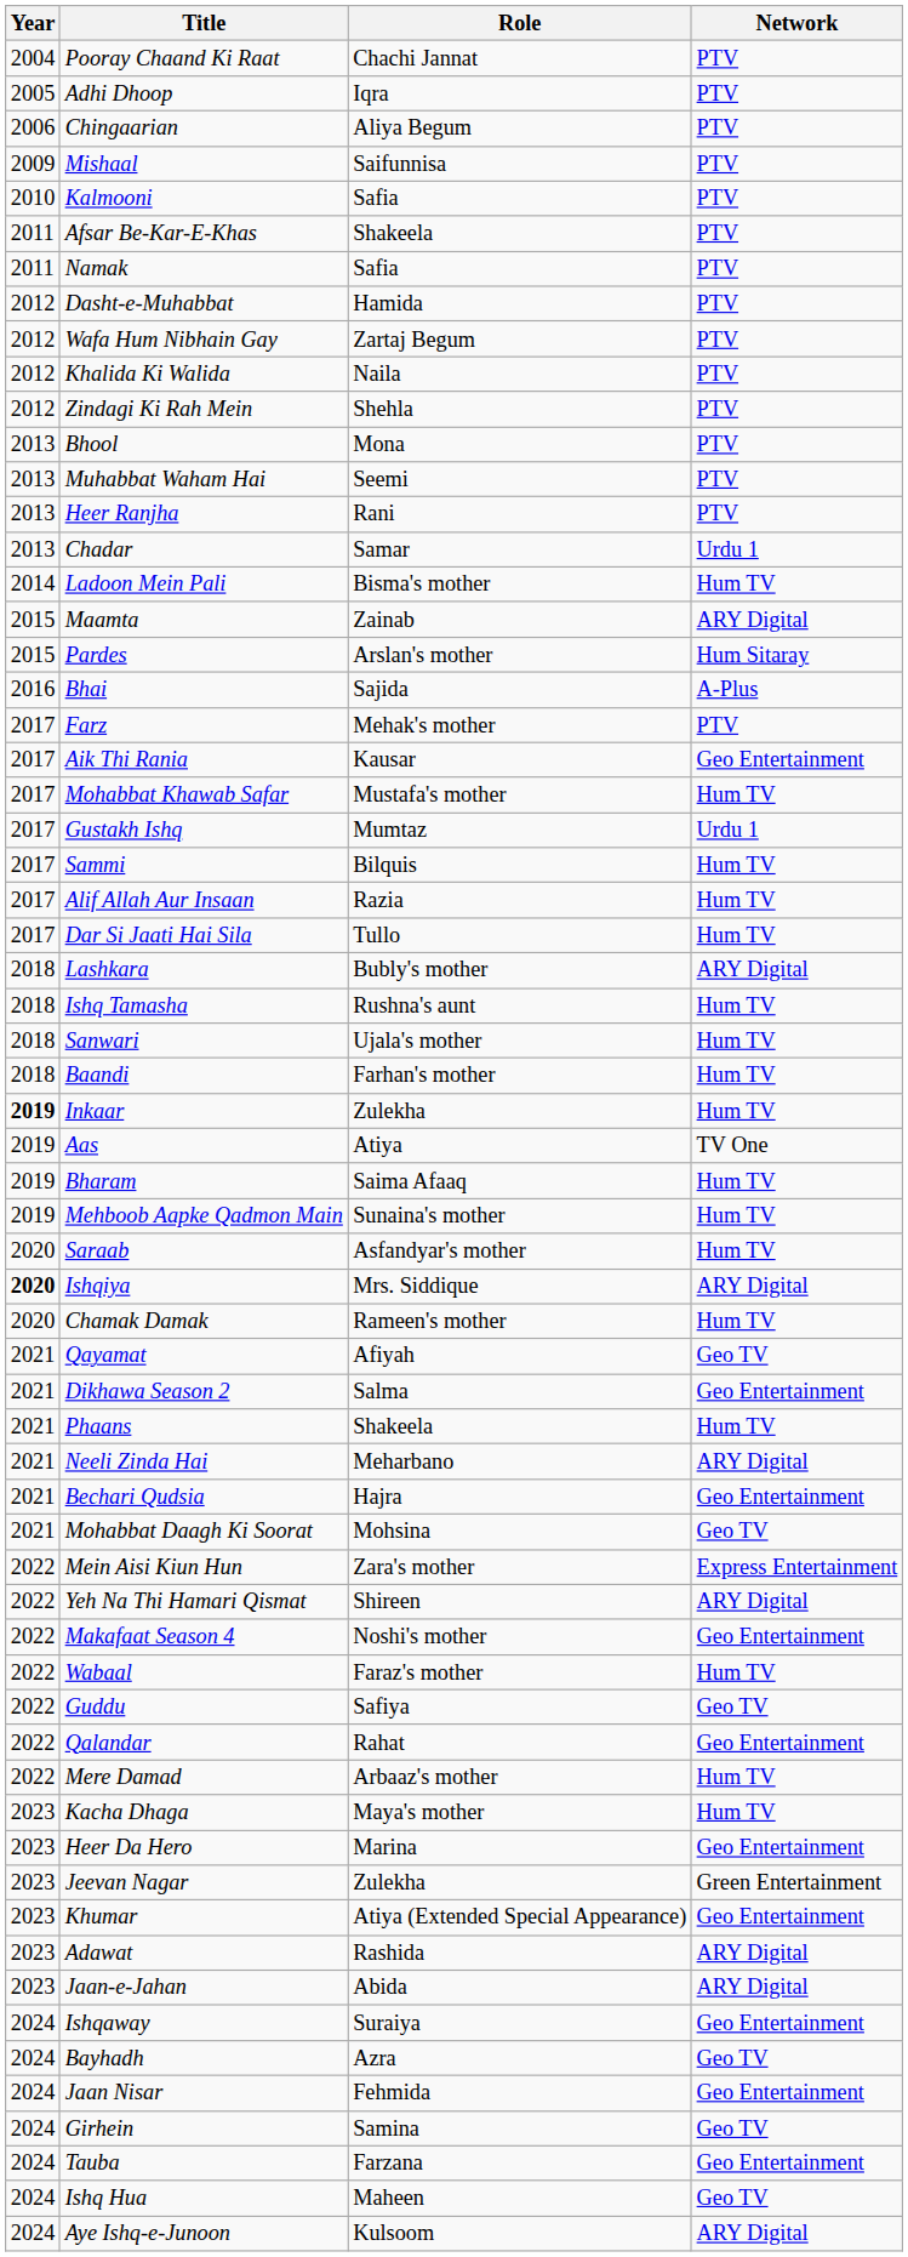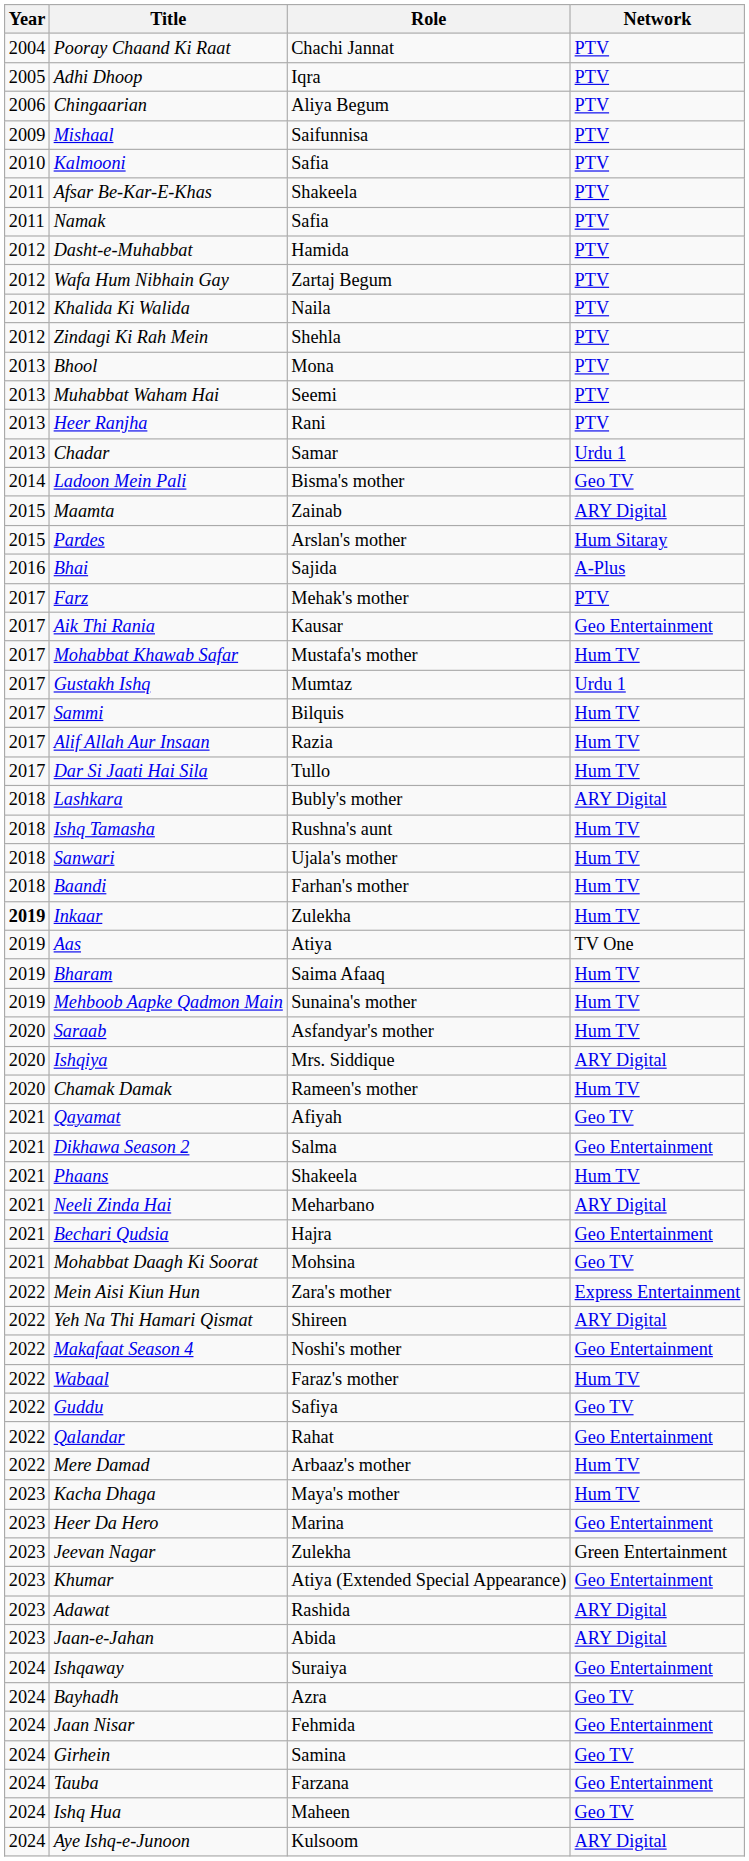Ladoon Mein Pali | Network: Hum TV -> Geo TV
Ishqiya | Year: bold -> normal
